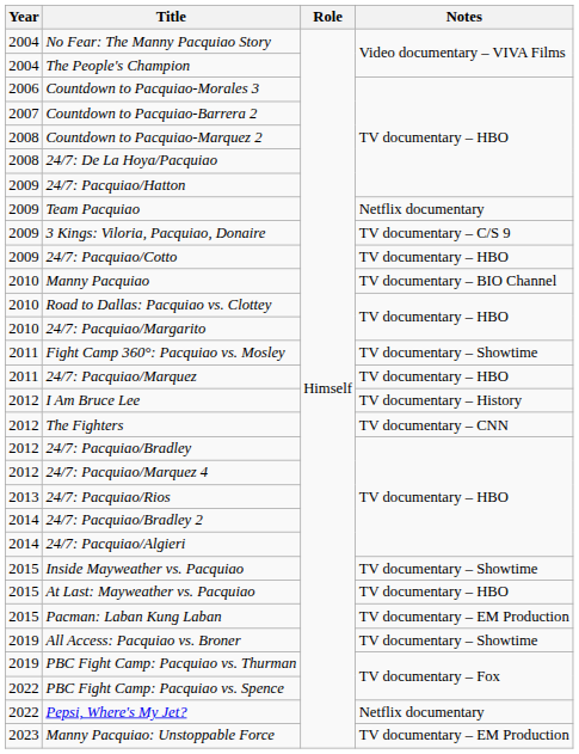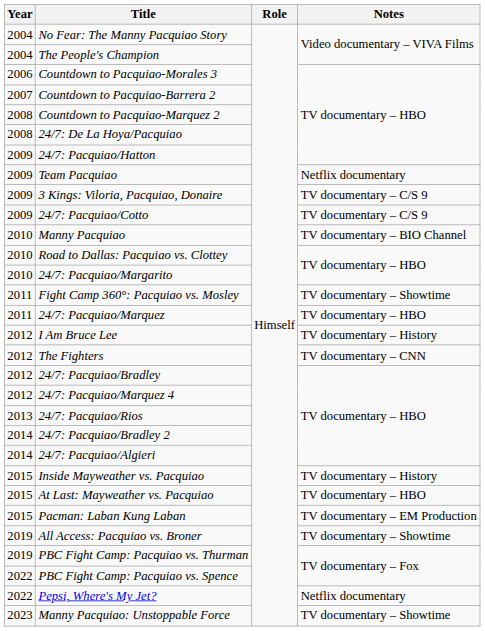24/7: Pacquiao/Cotto | Notes: TV documentary – HBO -> TV documentary – C/S 9
Inside Mayweather vs. Pacquiao | Notes: TV documentary – Showtime -> TV documentary – History
Manny Pacquiao: Unstoppable Force | Notes: TV documentary – EM Production -> TV documentary – Showtime
